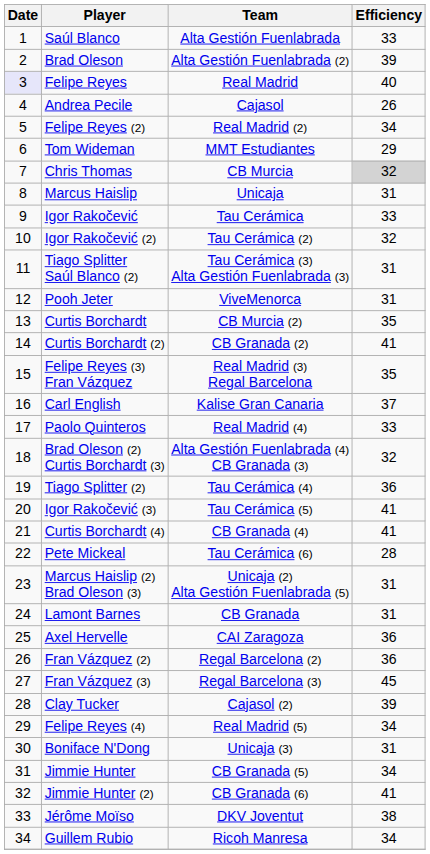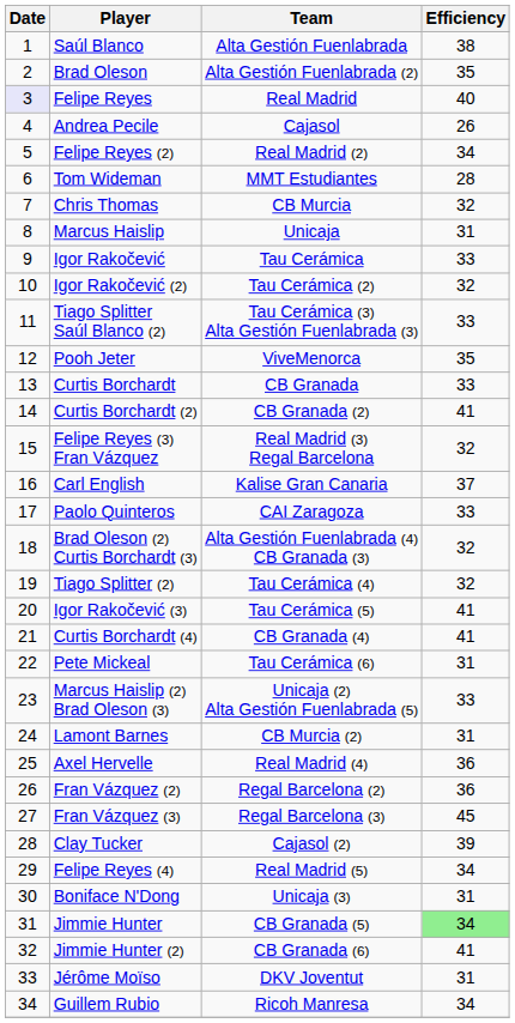Saúl Blanco | Efficiency: 33 -> 38
Brad Oleson | Efficiency: 39 -> 35
Tom Wideman | Efficiency: 29 -> 28
Chris Thomas | Efficiency: lightgrey background -> no background
Tiago Splitter Saúl Blanco (2) | Efficiency: 31 -> 33
Pooh Jeter | Efficiency: 31 -> 35
Curtis Borchardt | Team: CB Murcia (2) -> CB Granada
Curtis Borchardt | Efficiency: 35 -> 33
Felipe Reyes (3) Fran Vázquez | Efficiency: 35 -> 32
Paolo Quinteros | Team: Real Madrid (4) -> CAI Zaragoza
Tiago Splitter (2) | Efficiency: 36 -> 32
Pete Mickeal | Efficiency: 28 -> 31
Marcus Haislip (2) Brad Oleson (3) | Efficiency: 31 -> 33
Lamont Barnes | Team: CB Granada -> CB Murcia (2)
Axel Hervelle | Team: CAI Zaragoza -> Real Madrid (4)
Jimmie Hunter | Efficiency: no background -> lightgreen background
Jérôme Moïso | Efficiency: 38 -> 31
